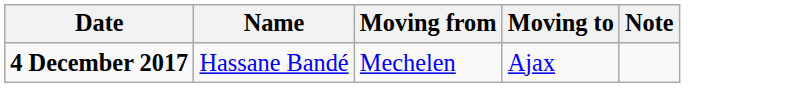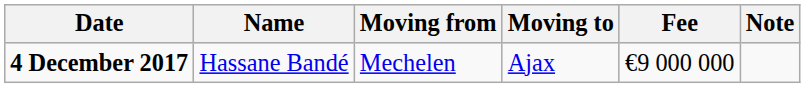+ column: Fee | €9 000 000
